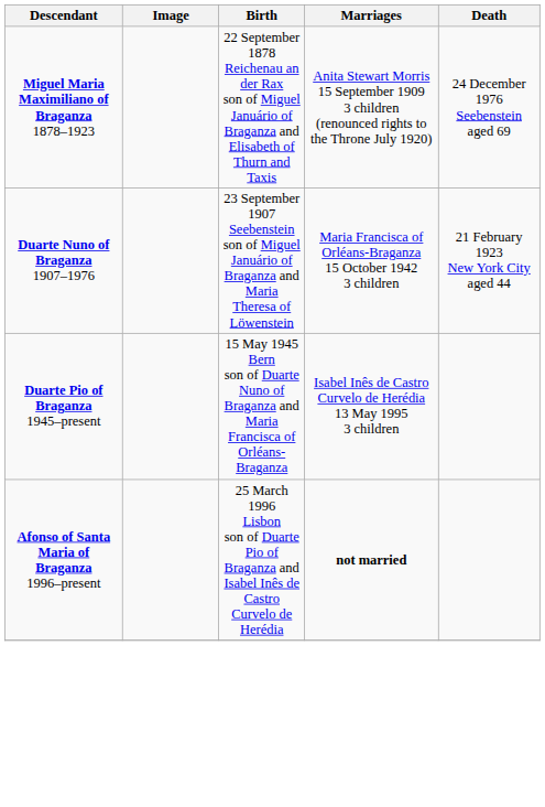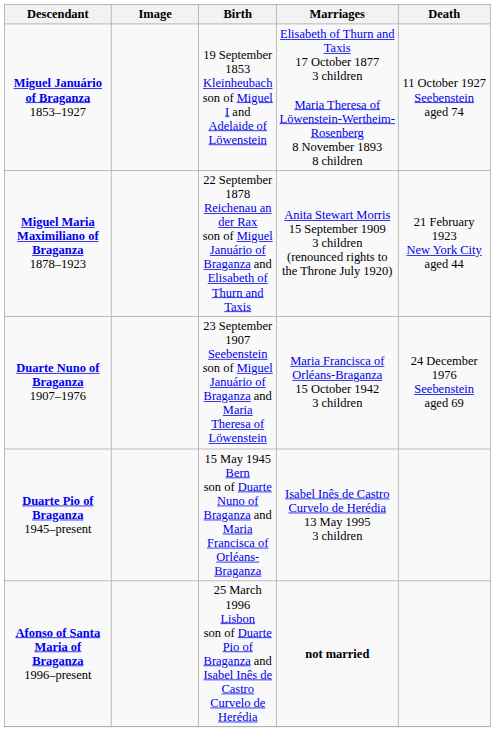+ row: Miguel Januário of Braganza 1853–1927 | 19 September 1853 Kleinheubach son of Miguel I and Adelaide of Löwenstein | Elisabeth of Thurn and Taxis 17 October 1877 3 children Maria Theresa of Löwenstein-Wertheim-Rosenberg 8 November 1893 8 children | 11 October 1927 Seebenstein aged 74
Miguel Maria Maximiliano of Braganza 1878–1923 | Death: 24 December 1976 Seebenstein aged 69 -> 21 February 1923 New York City aged 44
Duarte Nuno of Braganza 1907–1976 | Death: 21 February 1923 New York City aged 44 -> 24 December 1976 Seebenstein aged 69
